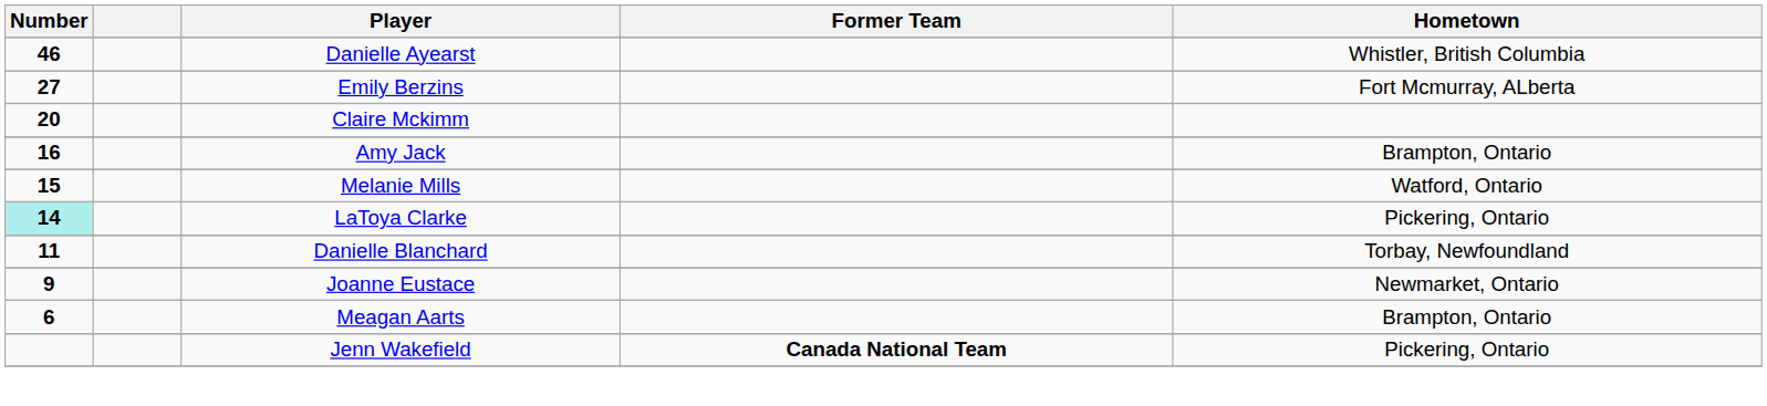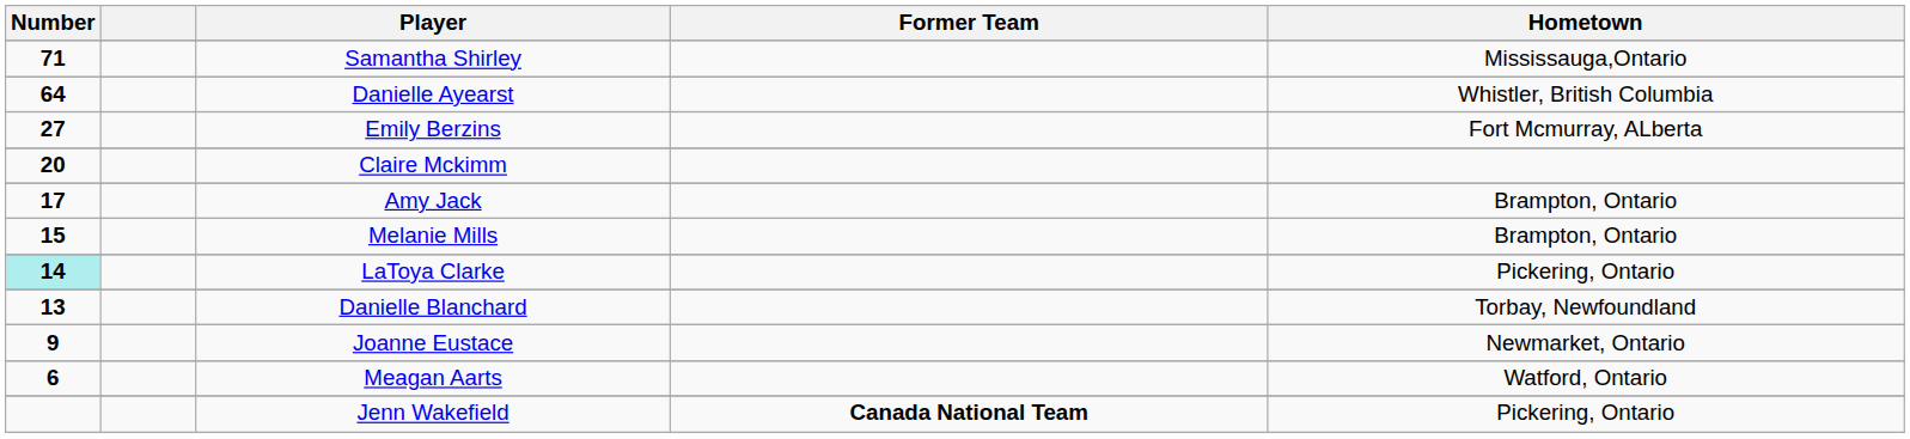+ row: 71 | Samantha Shirley | Mississauga,Ontario
Danielle Ayearst | Number: 46 -> 64
Amy Jack | Number: 16 -> 17
Melanie Mills | Hometown: Watford, Ontario -> Brampton, Ontario
Danielle Blanchard | Number: 11 -> 13
Meagan Aarts | Hometown: Brampton, Ontario -> Watford, Ontario
